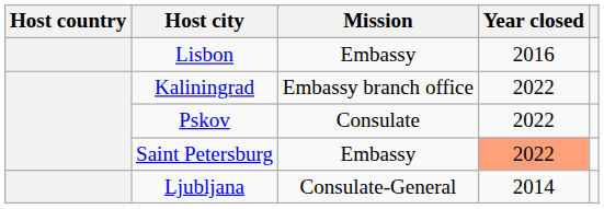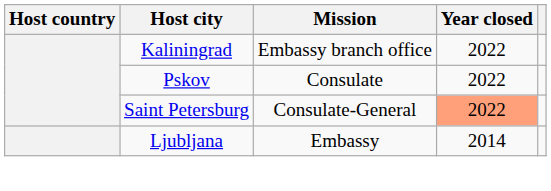- row: Lisbon | Embassy | 2016
Saint Petersburg | Mission: Embassy -> Consulate-General
Ljubljana | Mission: Consulate-General -> Embassy
